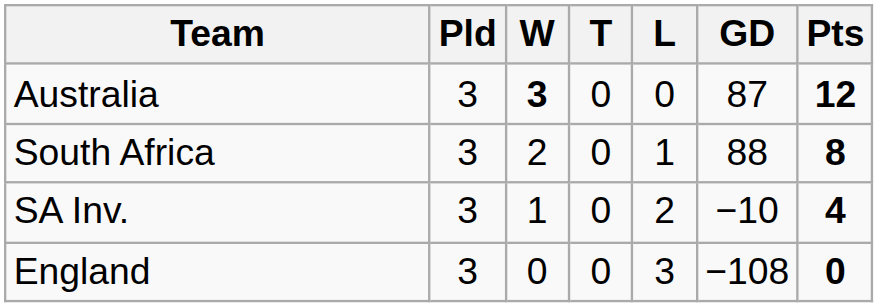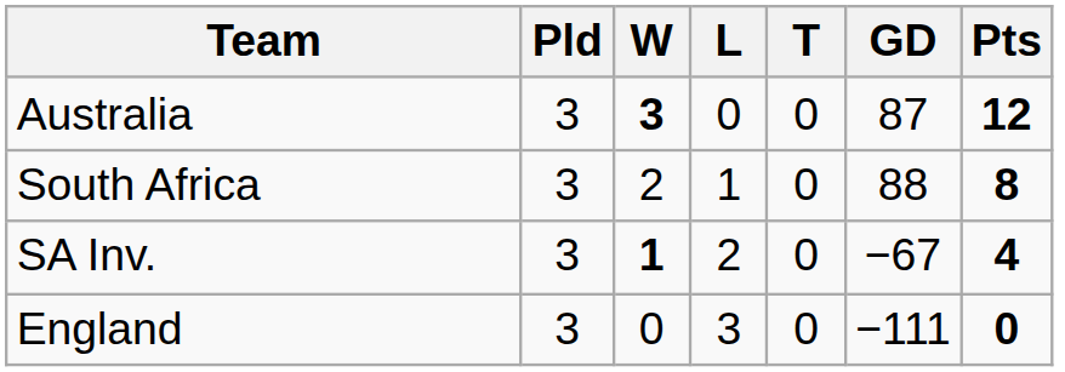columns swapped: T <-> L
SA Inv. | W: normal -> bold
SA Inv. | GD: −10 -> −67
England | GD: −108 -> −111
